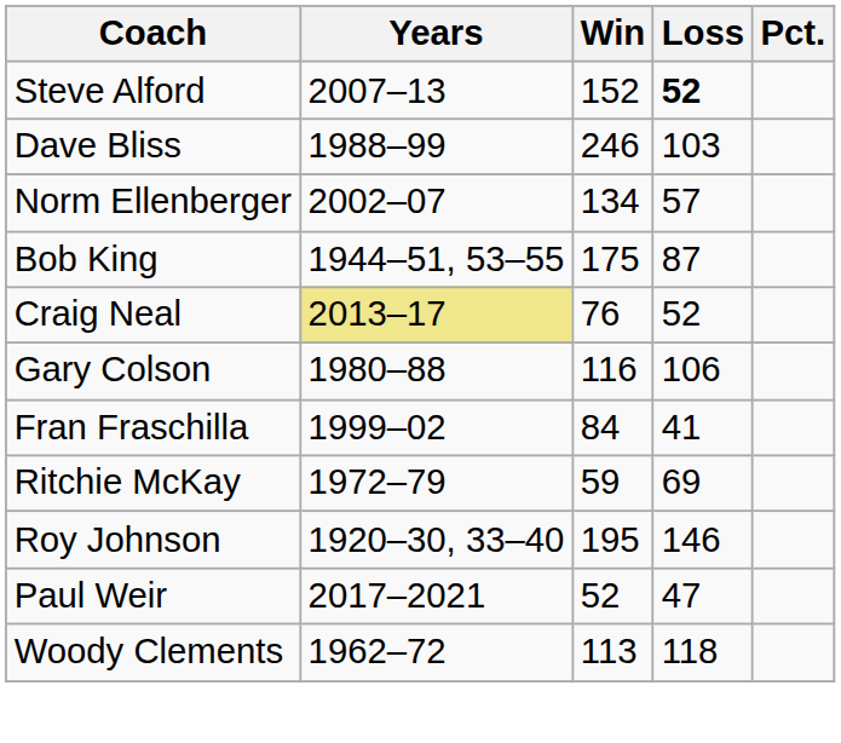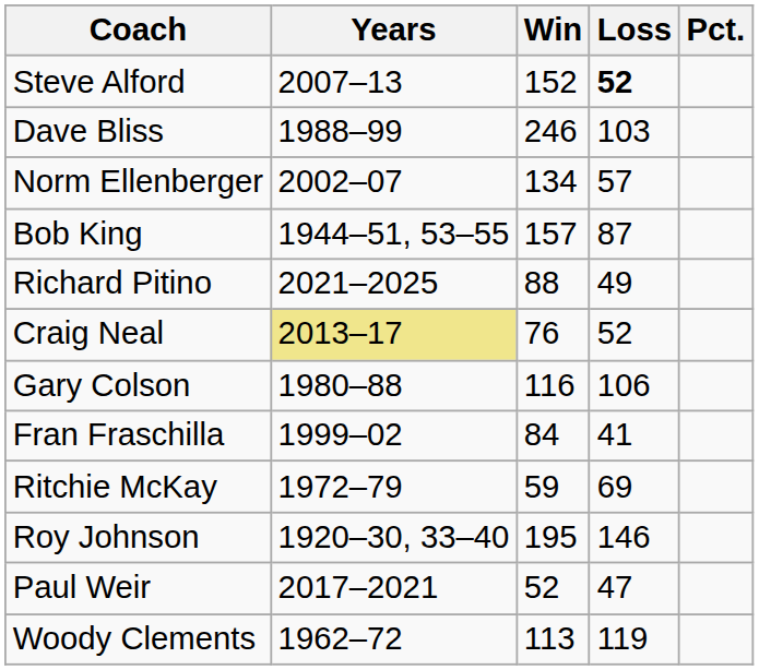Bob King | Win: 175 -> 157
+ row: Richard Pitino | 2021–2025 | 88 | 49
Woody Clements | Loss: 118 -> 119
